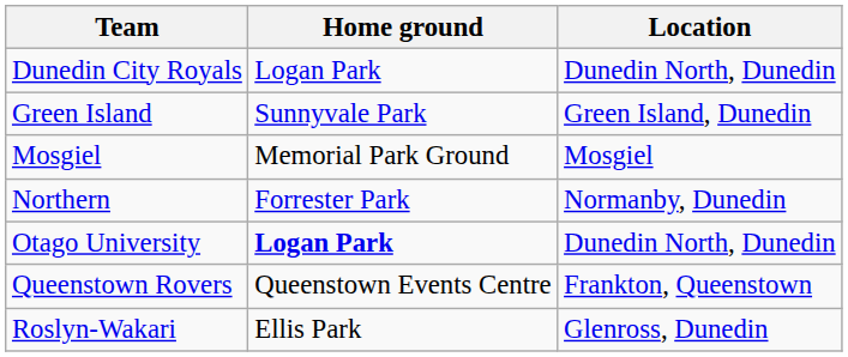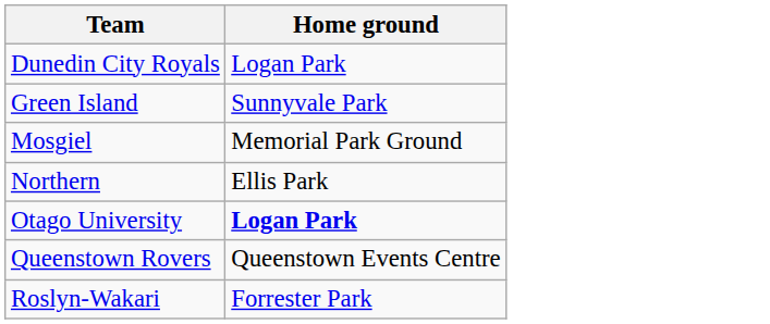- column: Location | Dunedin North, Dunedin | Green Island, Dunedin | Mosgiel | Normanby, Dunedin | Dunedin North, Dunedin | Frankton, Queenstown | Glenross, Dunedin
Northern | Home ground: Forrester Park -> Ellis Park
Roslyn-Wakari | Home ground: Ellis Park -> Forrester Park
